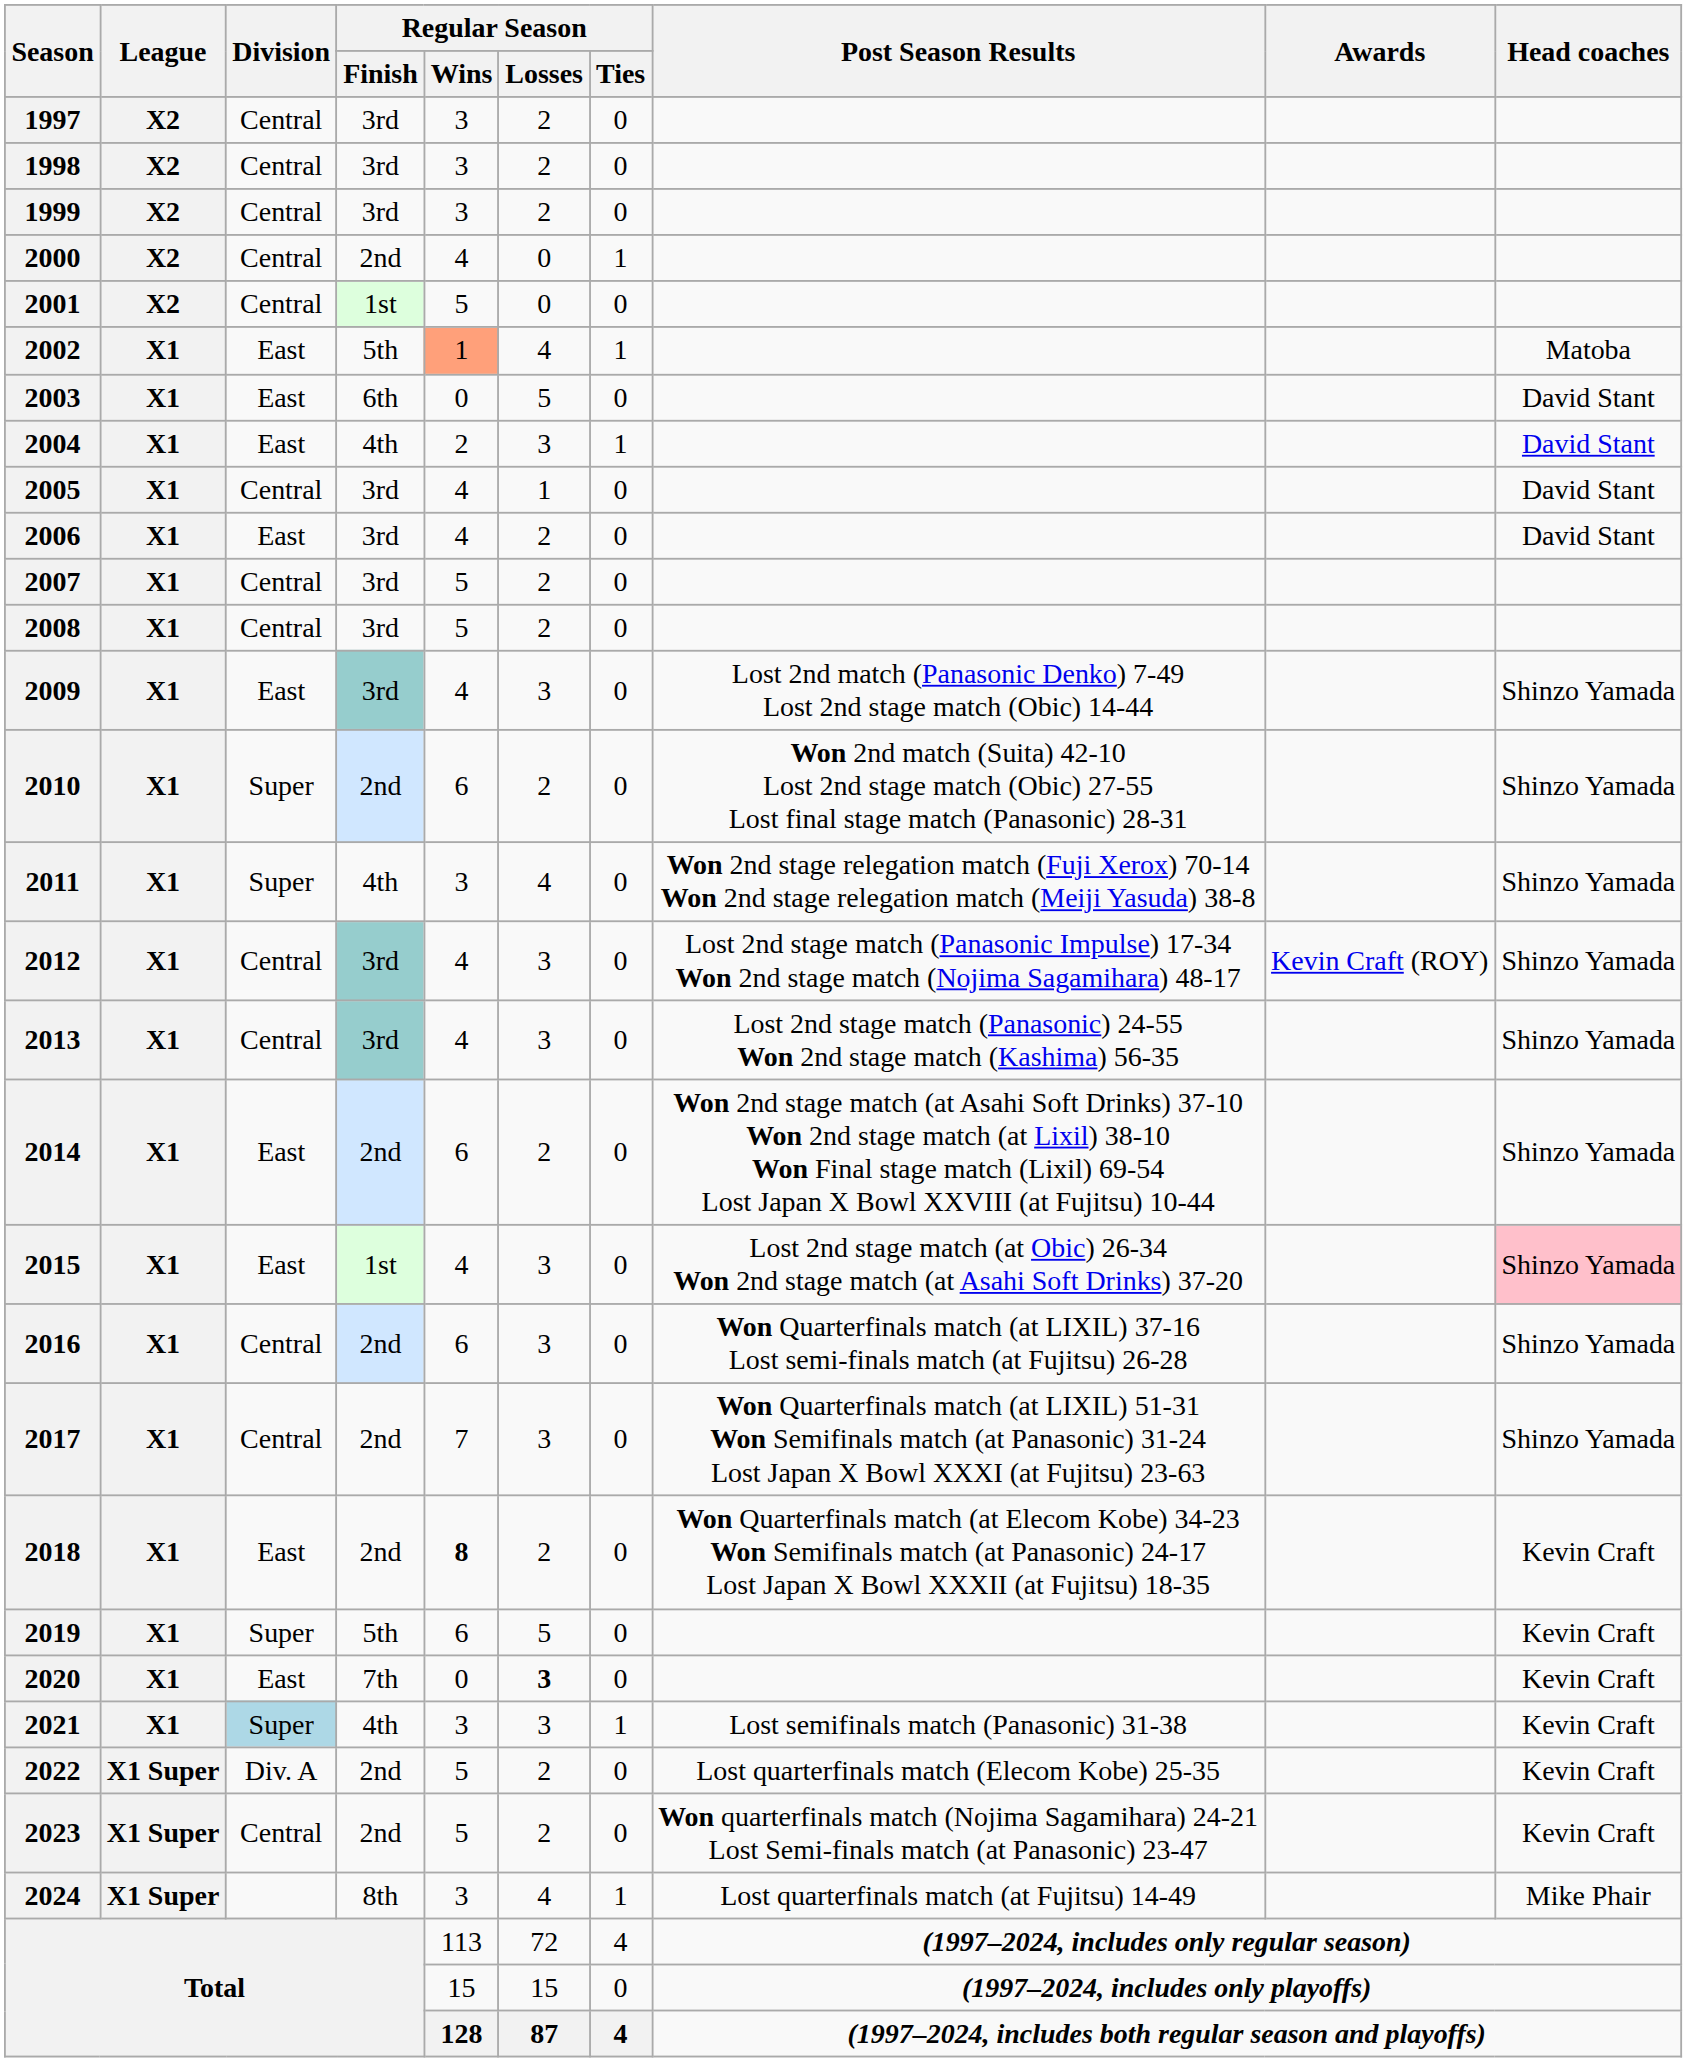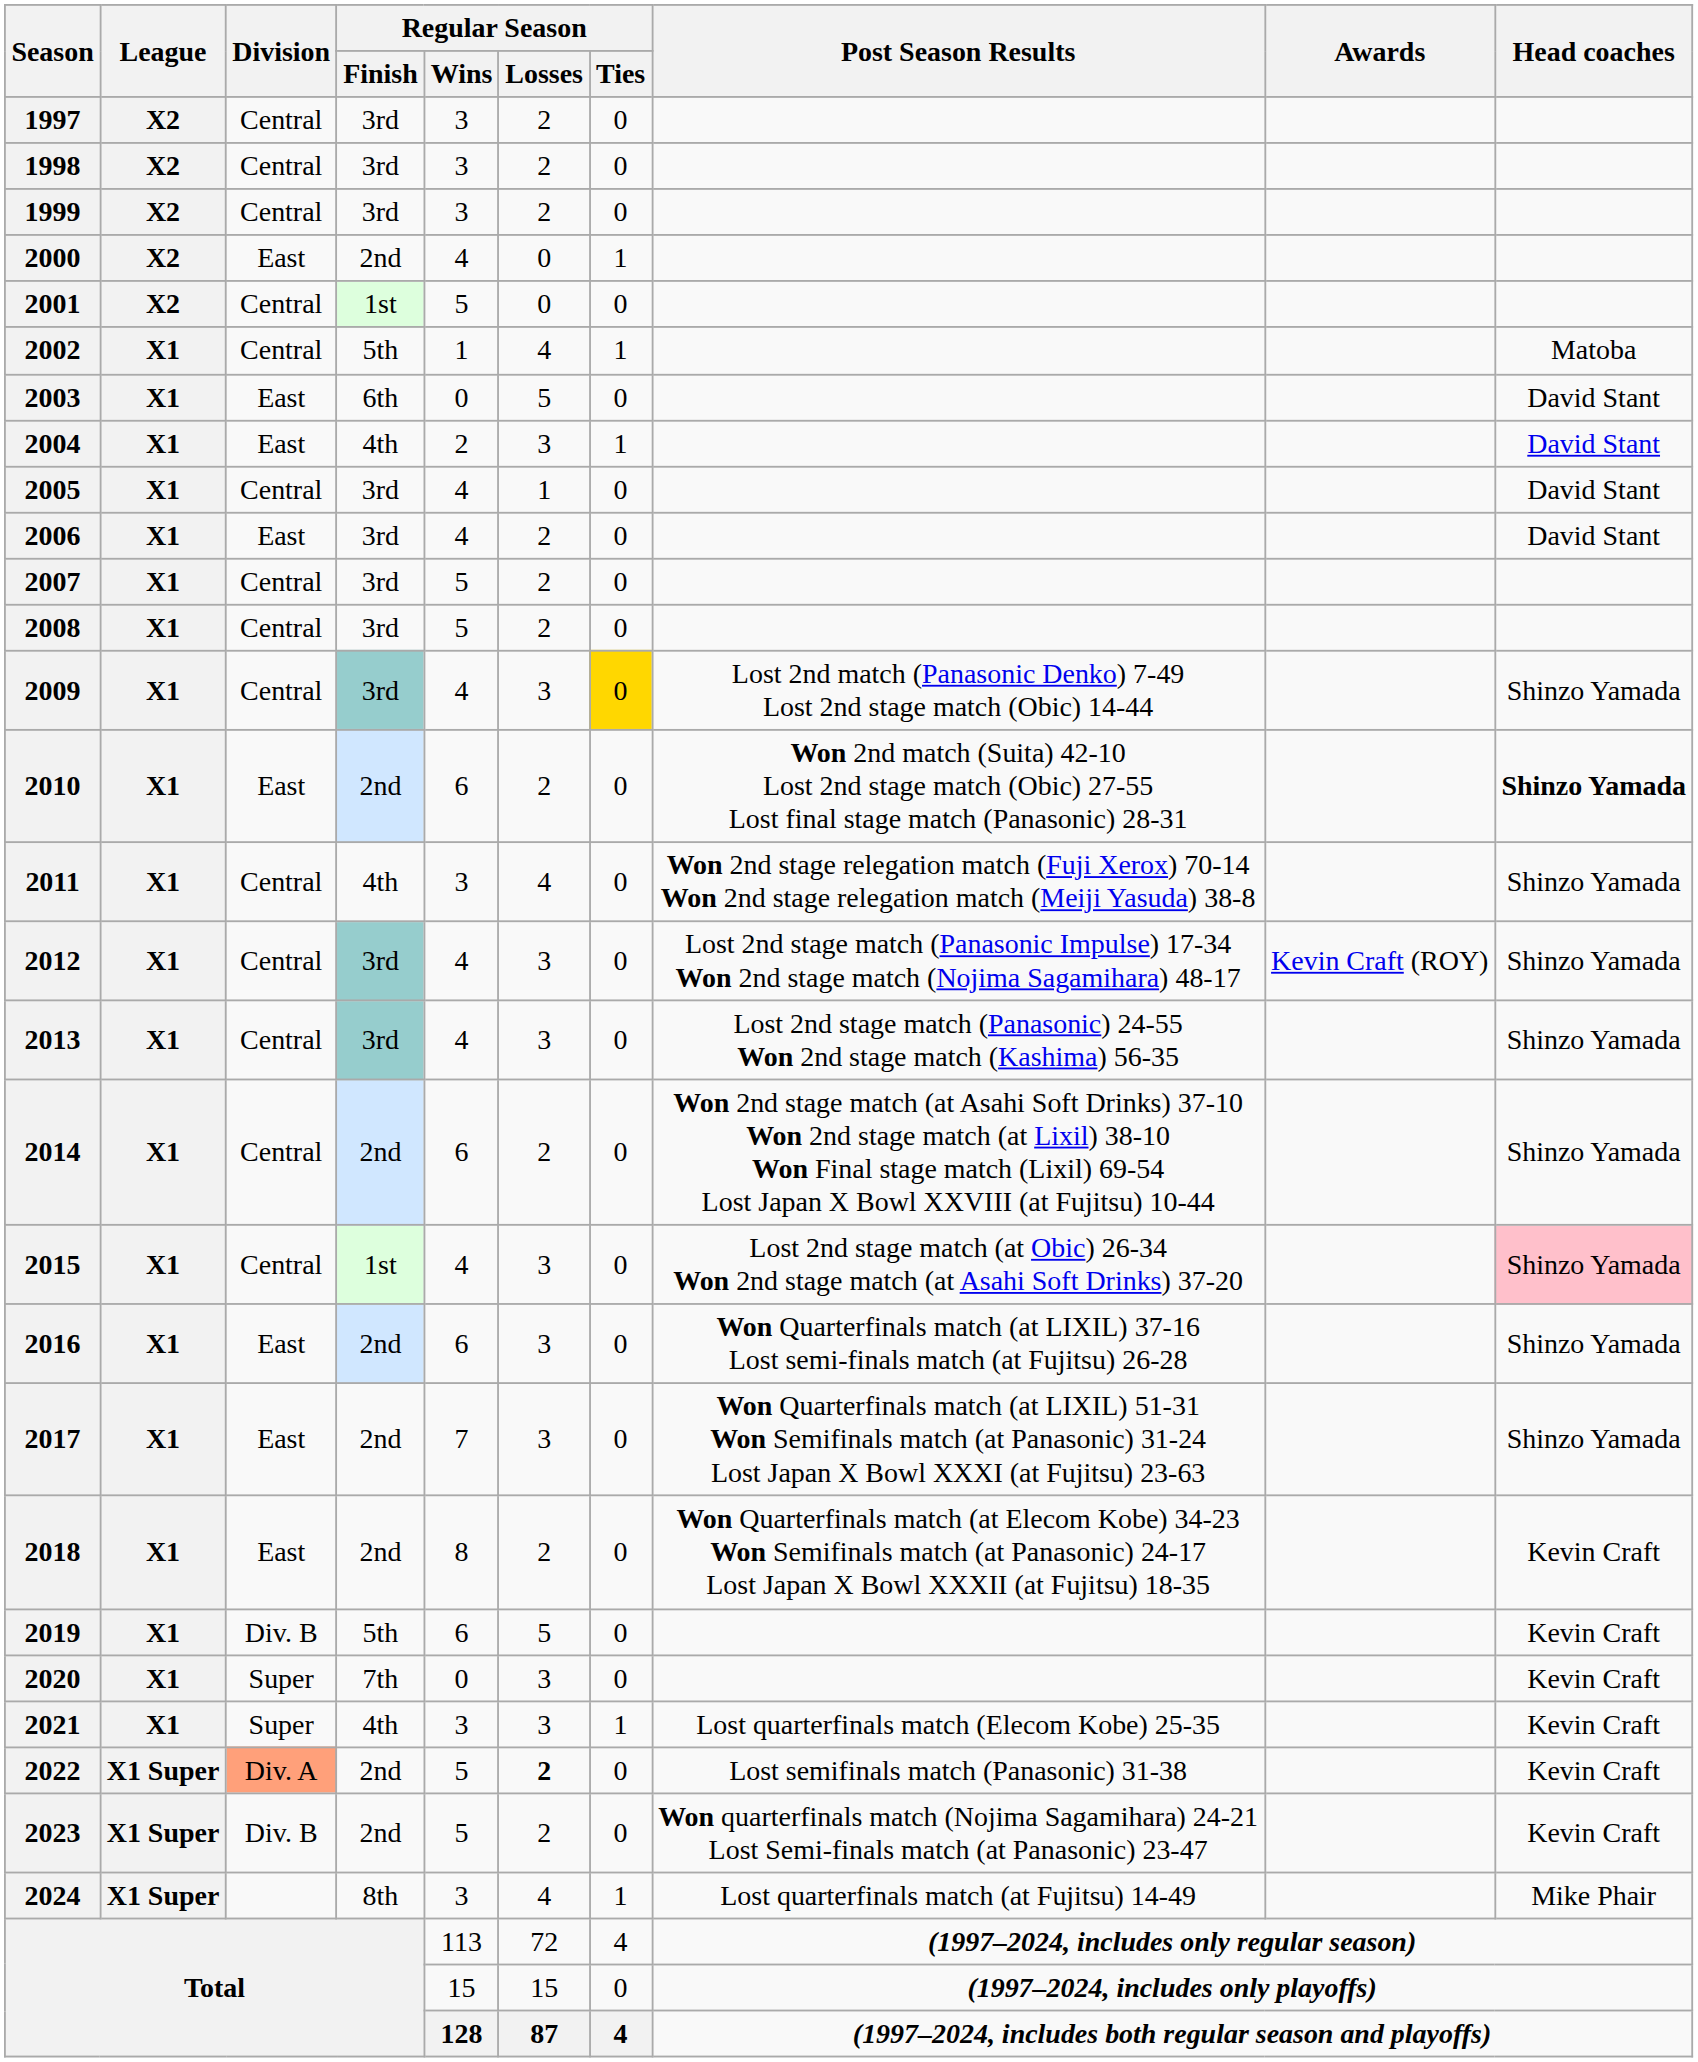2000 | Division: Central -> East
2002 | Division: East -> Central
2002 | Regular Season / Wins: lightsalmon background -> no background
2009 | Division: East -> Central
2009 | Regular Season / Ties: no background -> gold background
2010 | Division: Super -> East
2010 | Head coaches: normal -> bold
2011 | Division: Super -> Central
2014 | Division: East -> Central
2015 | Division: East -> Central
2016 | Division: Central -> East
2017 | Division: Central -> East
2018 | Regular Season / Wins: bold -> normal
2019 | Division: Super -> Div. B
2020 | Division: East -> Super
2020 | Regular Season / Losses: bold -> normal
2021 | Division: lightblue background -> no background
2021 | Post Season Results: Lost semifinals match (Panasonic) 31-38 -> Lost quarterfinals match (Elecom Kobe) 25-35
2022 | Division: no background -> lightsalmon background
2022 | Regular Season / Losses: normal -> bold
2022 | Post Season Results: Lost quarterfinals match (Elecom Kobe) 25-35 -> Lost semifinals match (Panasonic) 31-38
2023 | Division: Central -> Div. B
